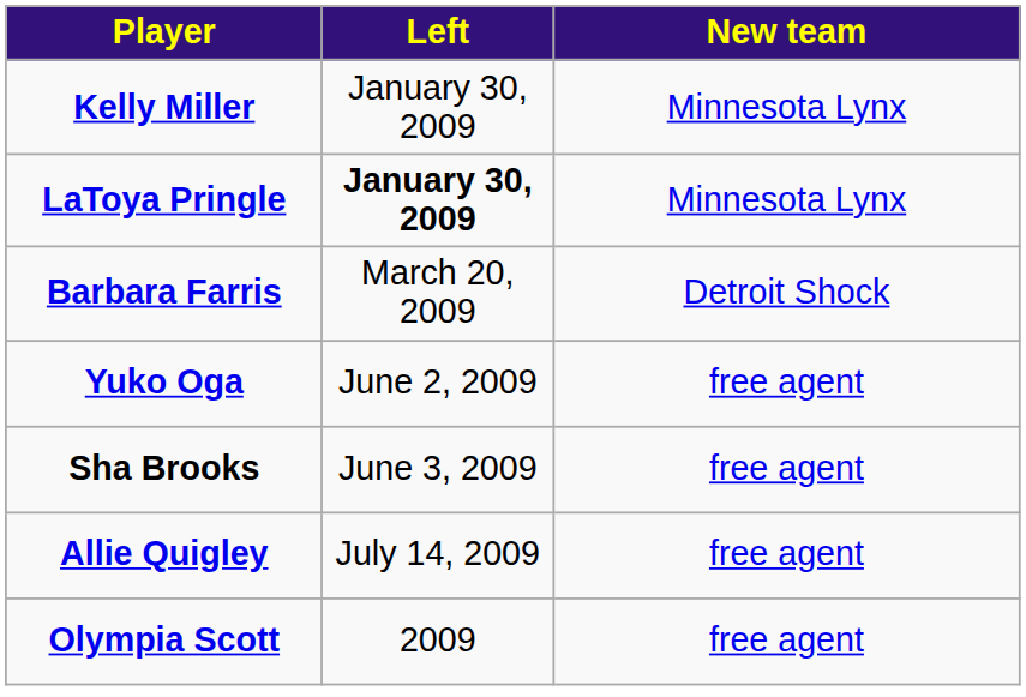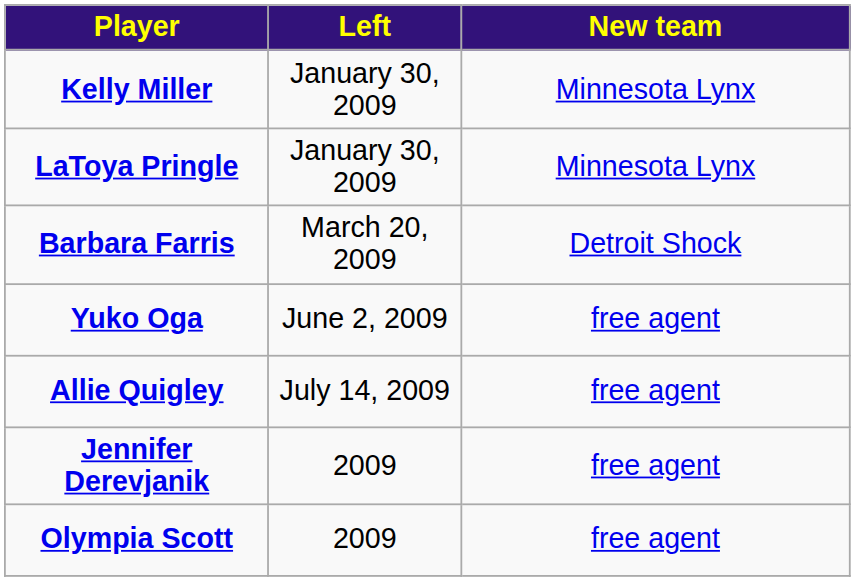LaToya Pringle | Left: bold -> normal
- row: Sha Brooks | June 3, 2009 | free agent
+ row: Jennifer Derevjanik | 2009 | free agent
